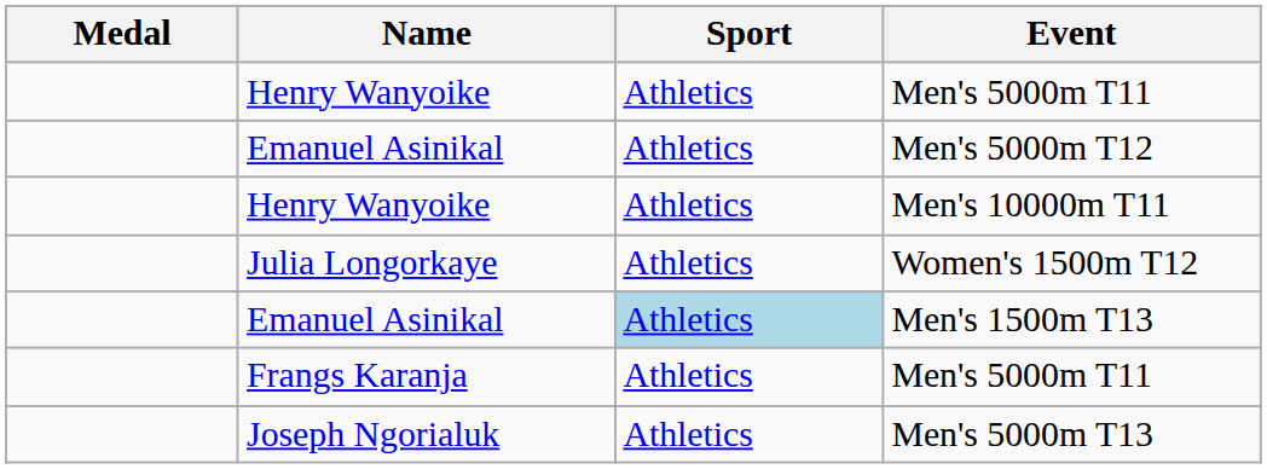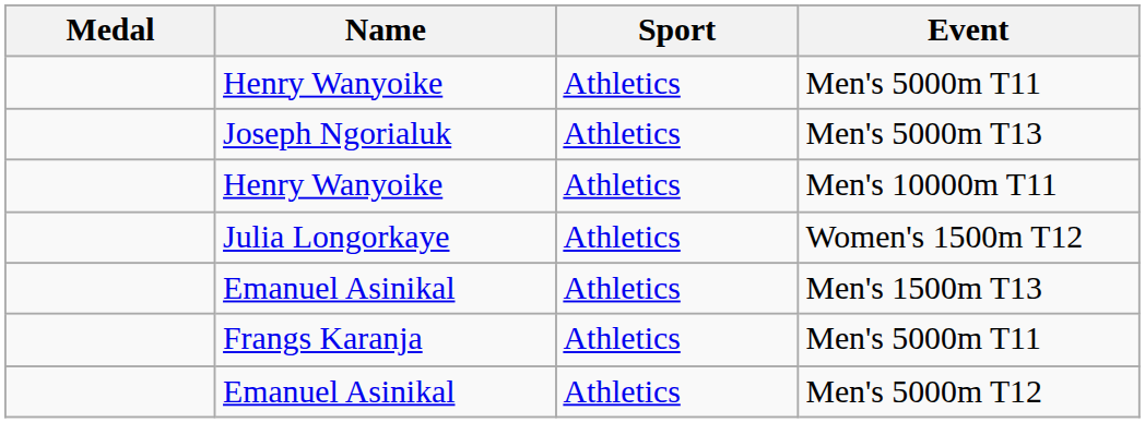rows swapped: Men's 5000m T13 <-> Men's 5000m T12
Men's 1500m T13 | Sport: lightblue background -> no background
